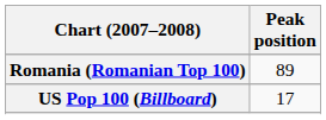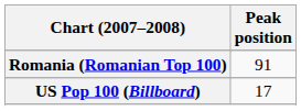Romania (Romanian Top 100) | Peak position: 89 -> 91
